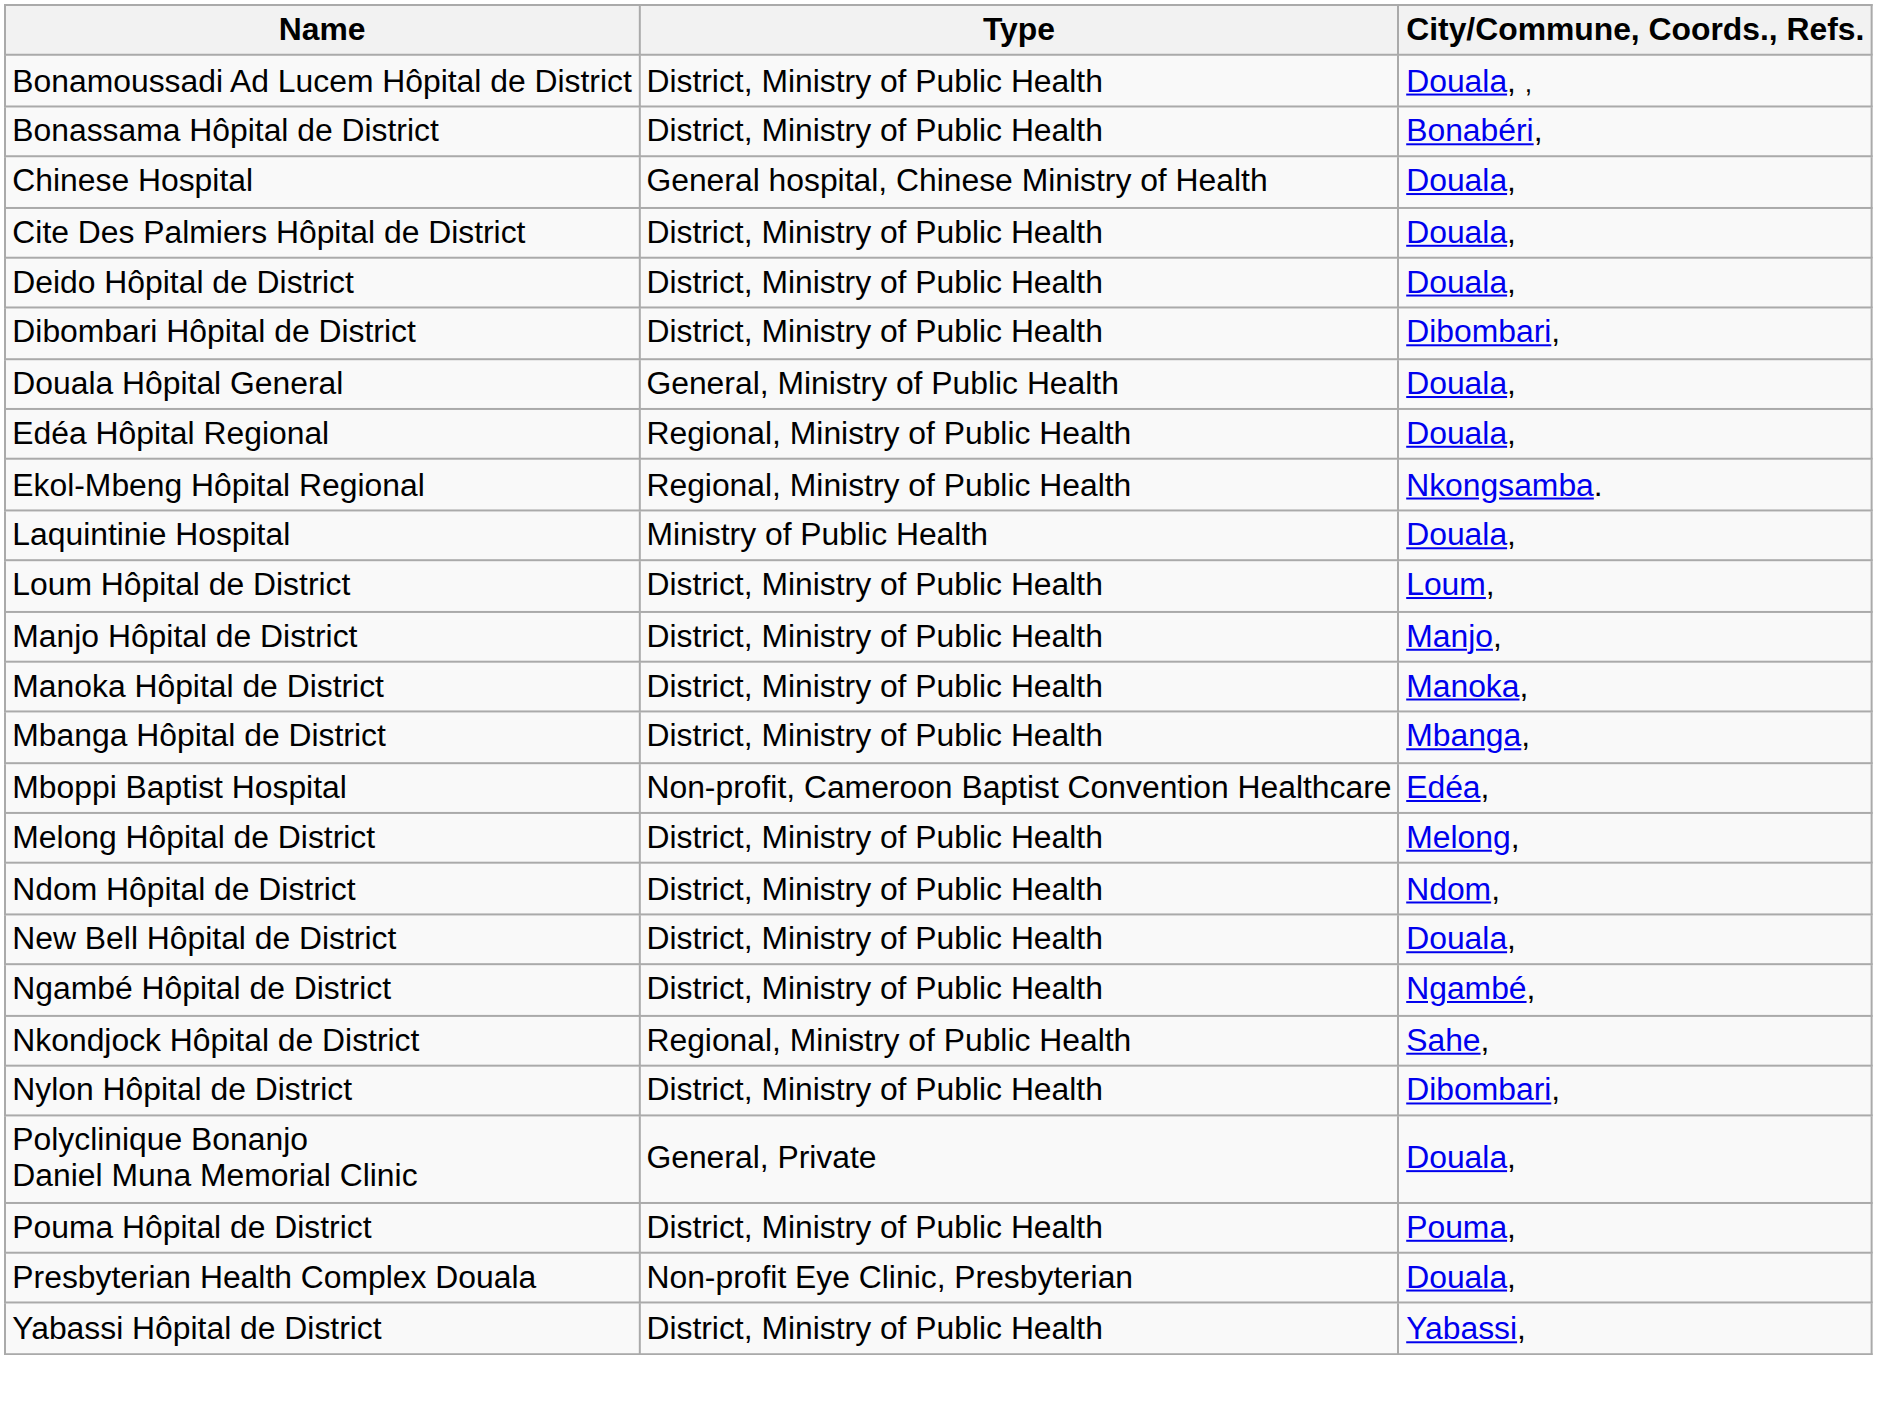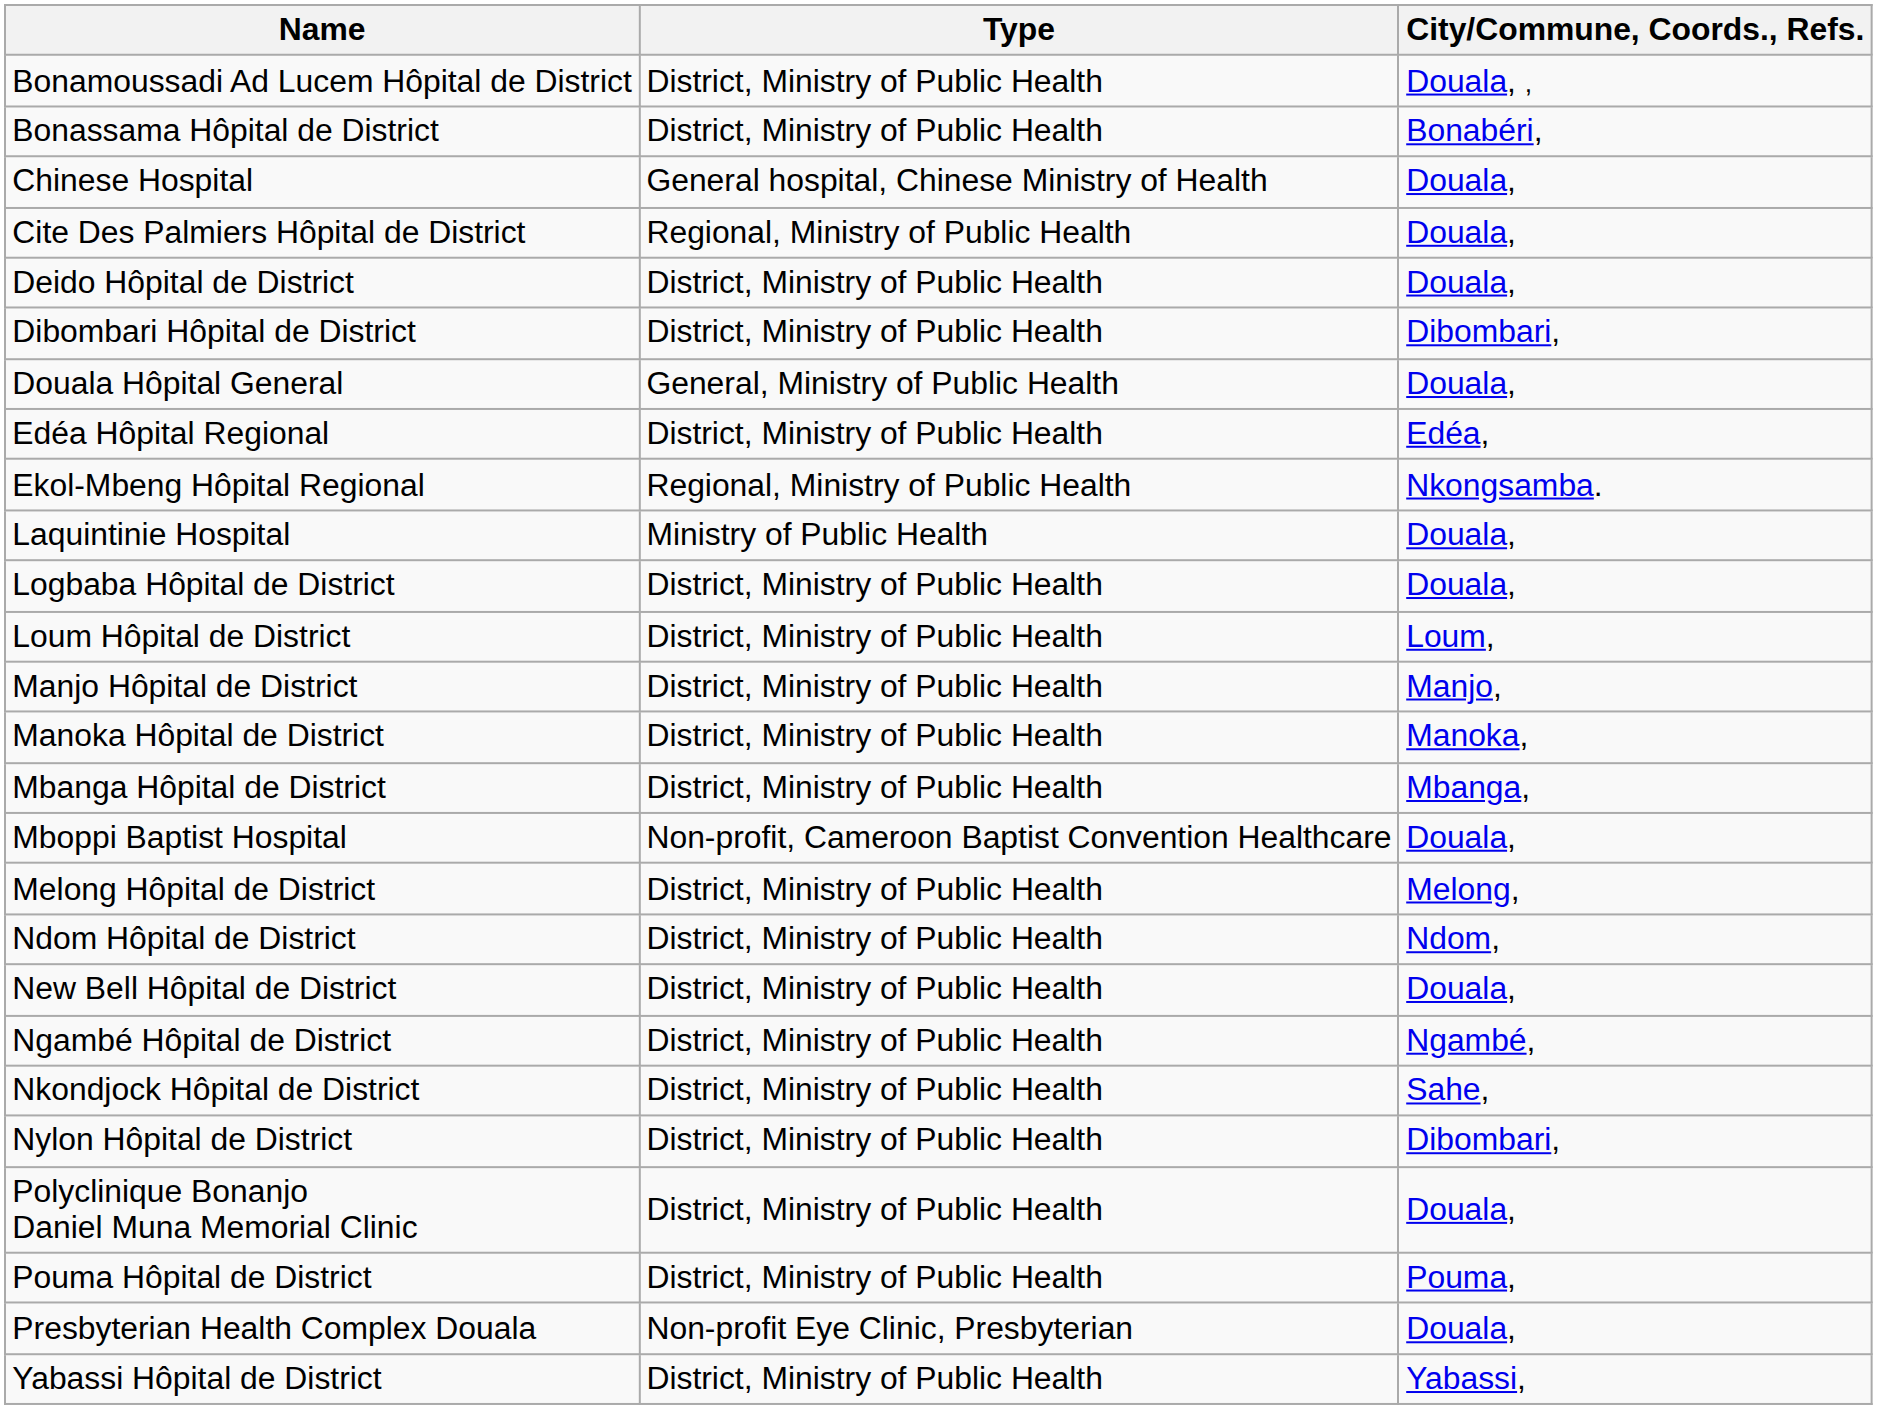Cite Des Palmiers Hôpital de District | Type: District, Ministry of Public Health -> Regional, Ministry of Public Health
Edéa Hôpital Regional | Type: Regional, Ministry of Public Health -> District, Ministry of Public Health
Edéa Hôpital Regional | City/Commune, Coords., Refs.: Douala, -> Edéa,
+ row: Logbaba Hôpital de District | District, Ministry of Public Health | Douala,
Mboppi Baptist Hospital | City/Commune, Coords., Refs.: Edéa, -> Douala,
Nkondjock Hôpital de District | Type: Regional, Ministry of Public Health -> District, Ministry of Public Health
Polyclinique Bonanjo Daniel Muna Memorial Clinic | Type: General, Private -> District, Ministry of Public Health
